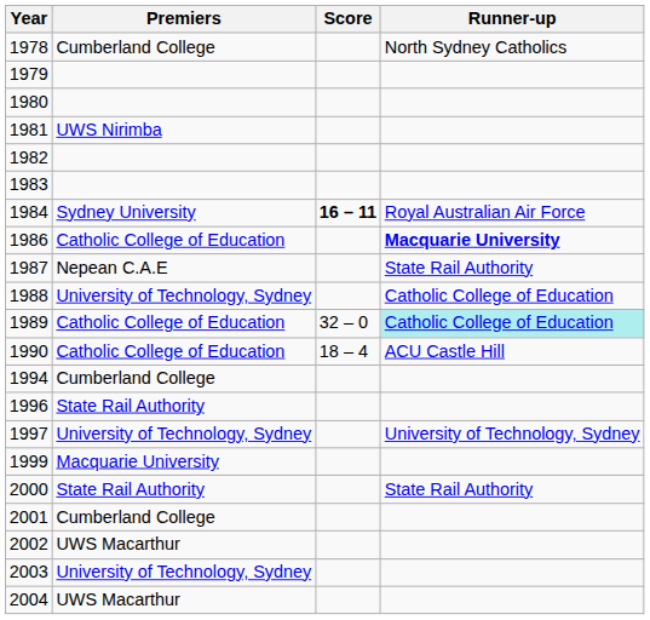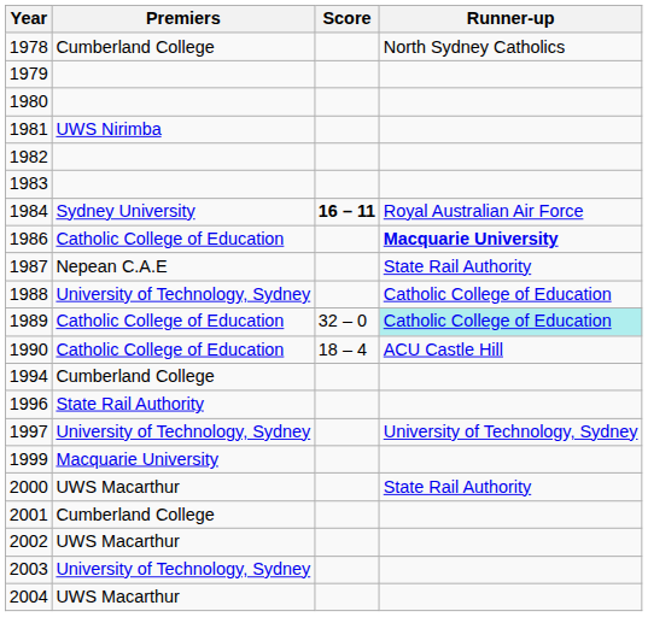2000 | Premiers: State Rail Authority -> UWS Macarthur
